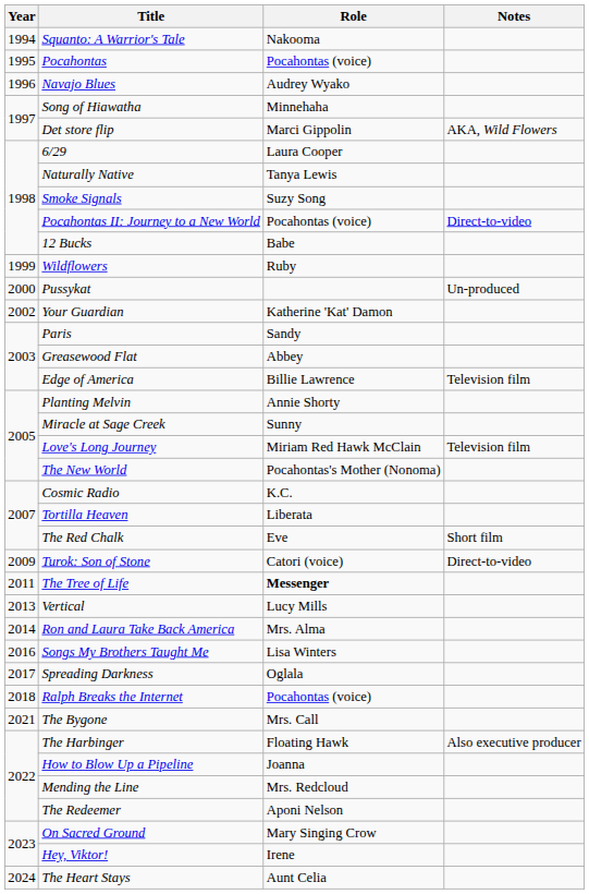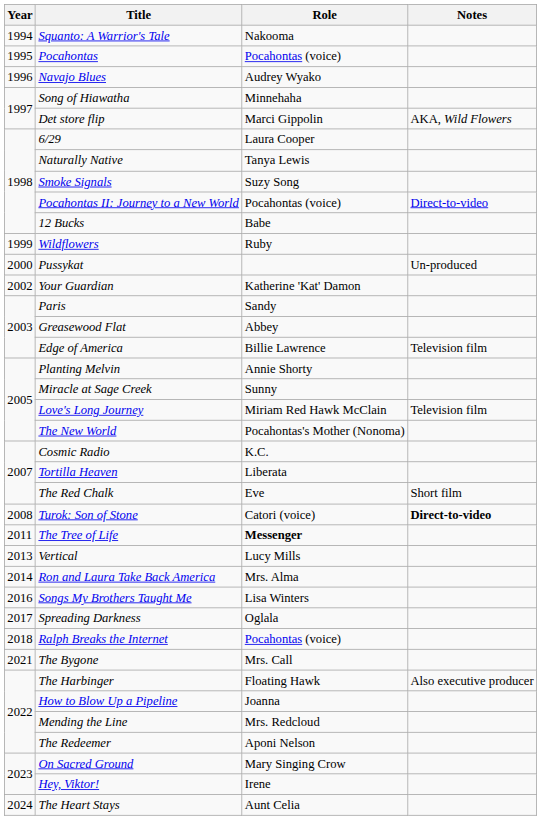Turok: Son of Stone | Year: 2009 -> 2008
Turok: Son of Stone | Notes: normal -> bold
